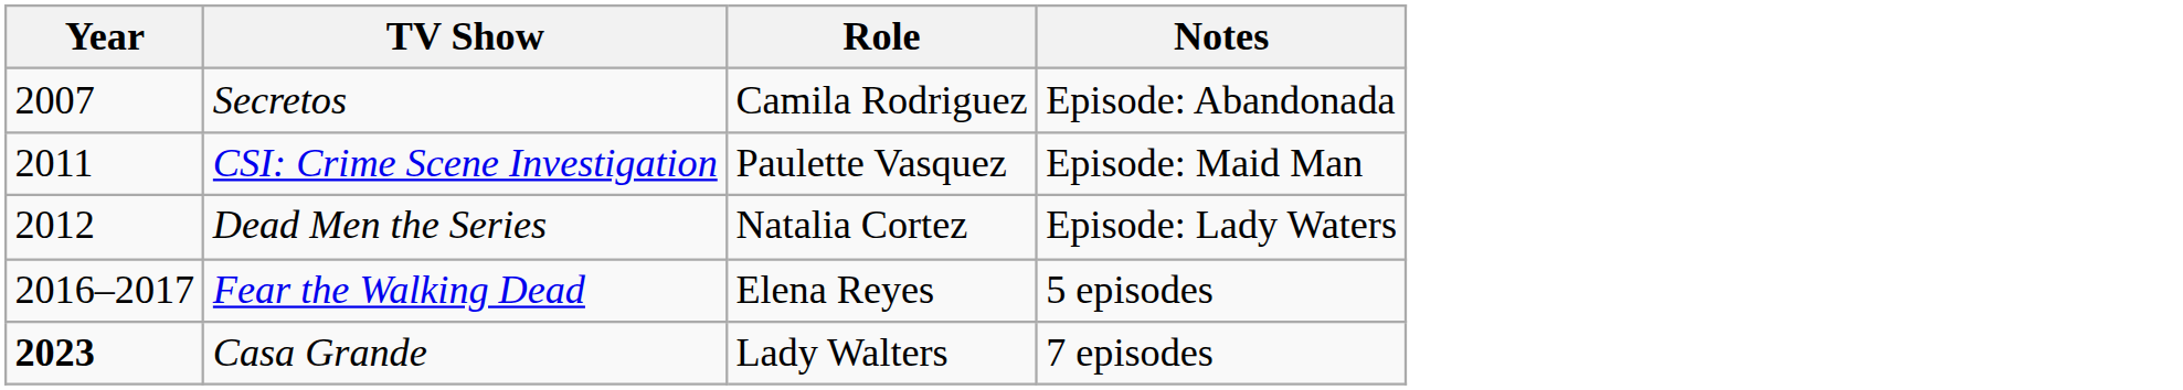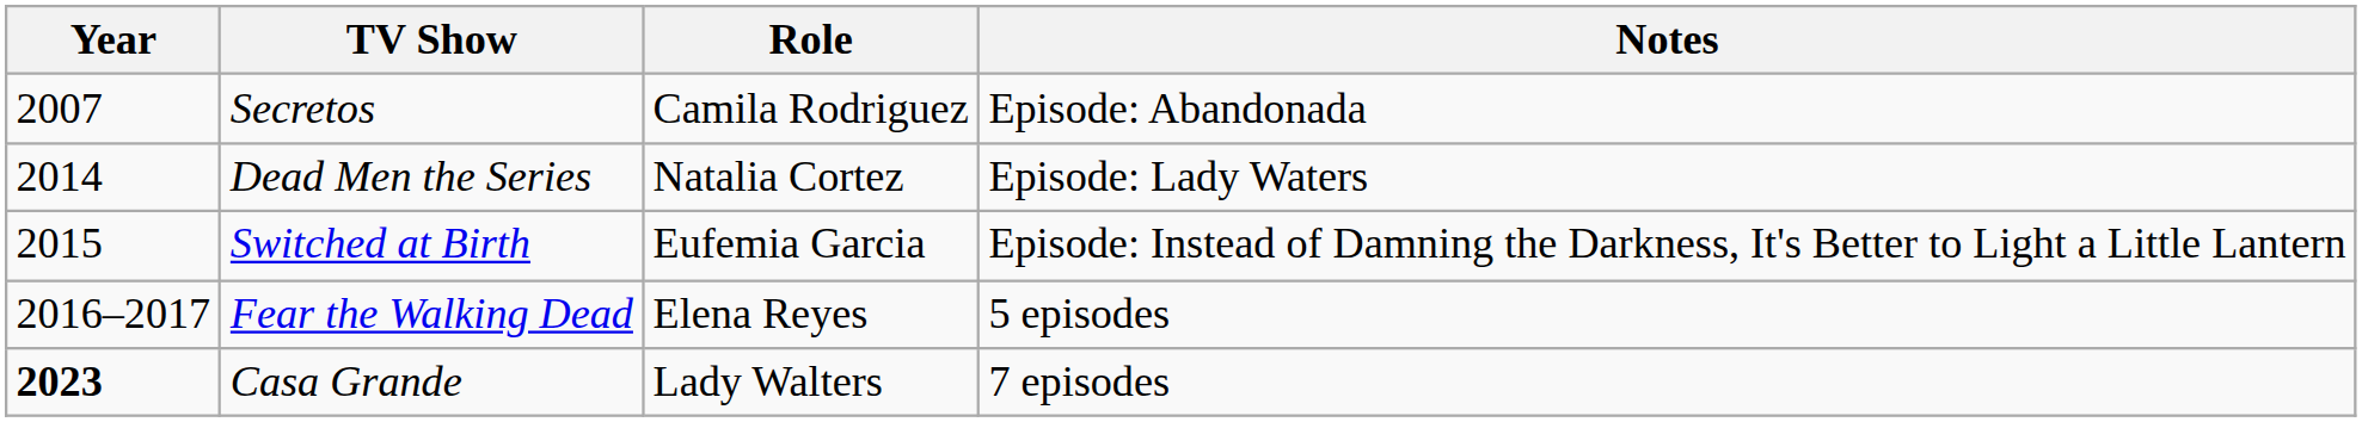- row: 2011 | CSI: Crime Scene Investigation | Paulette Vasquez | Episode: Maid Man
Dead Men the Series | Year: 2012 -> 2014
+ row: 2015 | Switched at Birth | Eufemia Garcia | Episode: Instead of Damning the Darkness, It's Better to Light a Little Lantern
